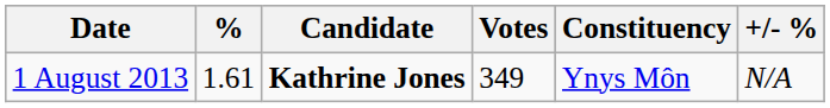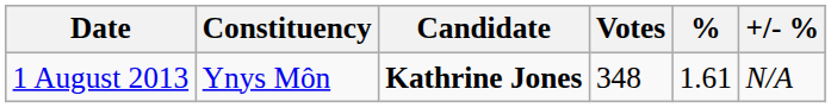columns swapped: Constituency <-> %
1 August 2013 | Votes: 349 -> 348
